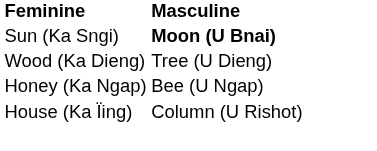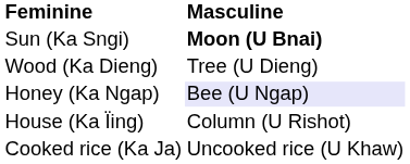Honey (Ka Ngap) | Masculine: no background -> lavender background
+ row: Cooked rice (Ka Ja) | Uncooked rice (U Khaw)
